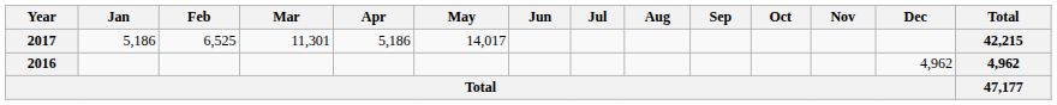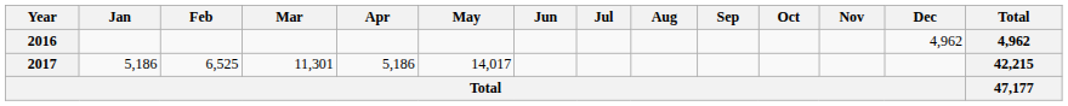rows swapped: 2016 <-> 2017
